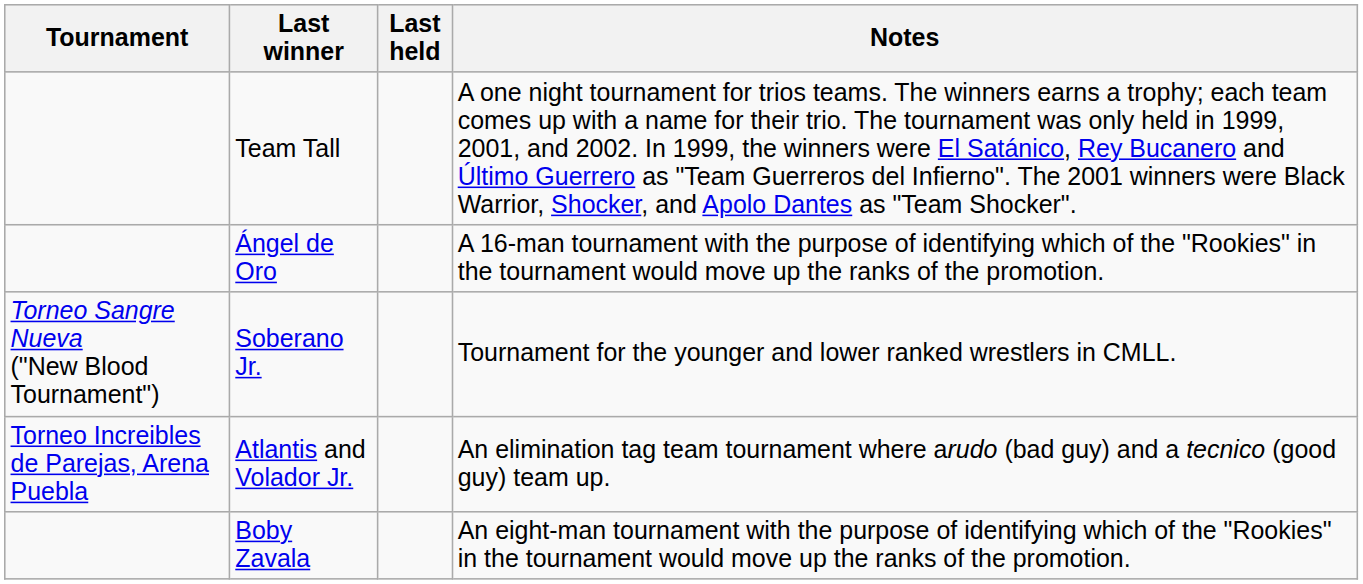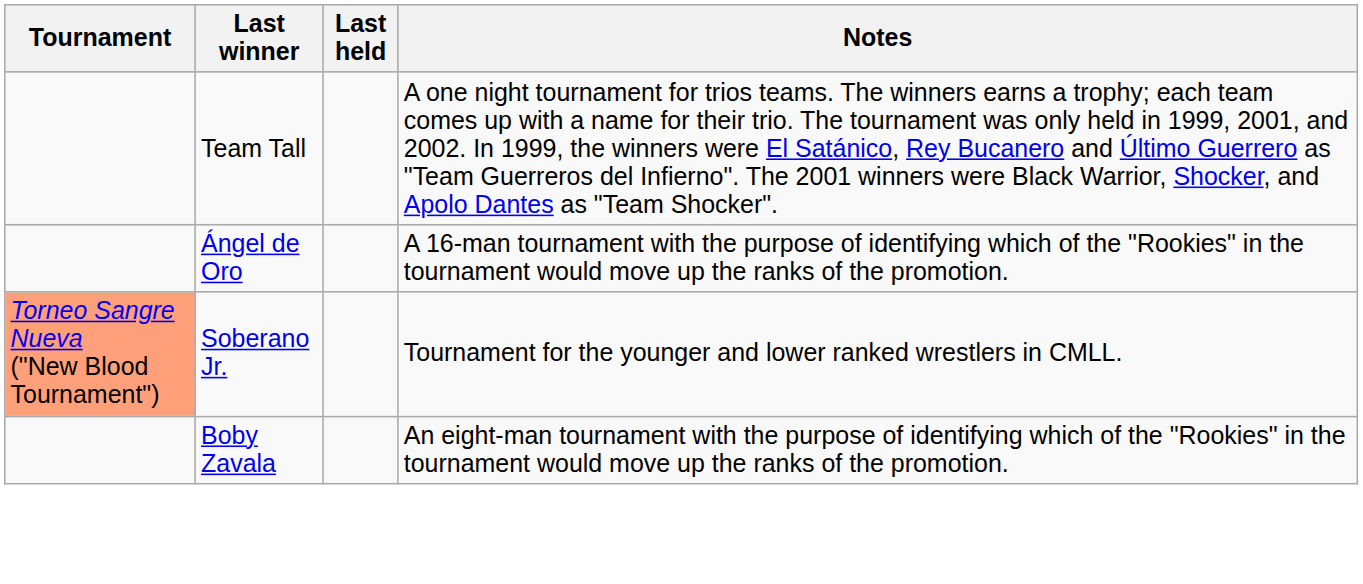Soberano Jr. | Tournament: no background -> lightsalmon background
- row: Torneo Increibles de Parejas, Arena Puebla | Atlantis and Volador Jr. | An elimination tag team tournament where arudo (bad guy) and a tecnico (good guy) team up.
